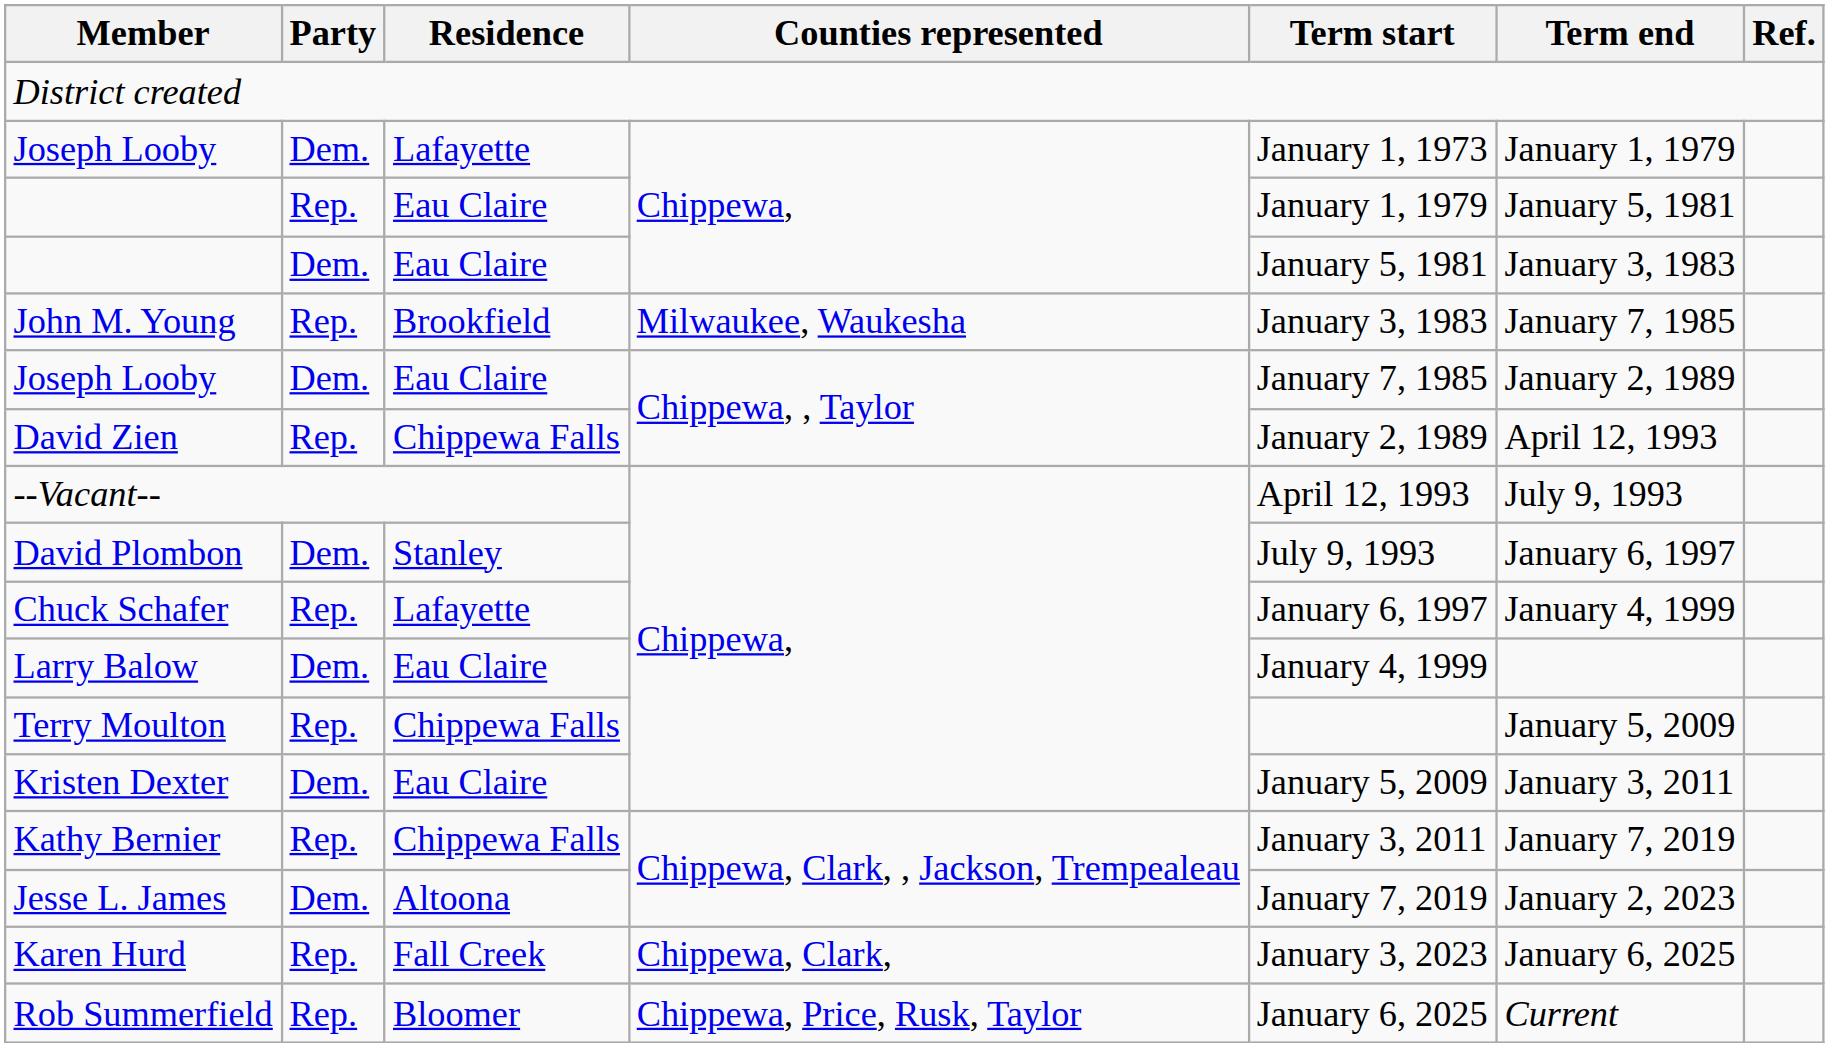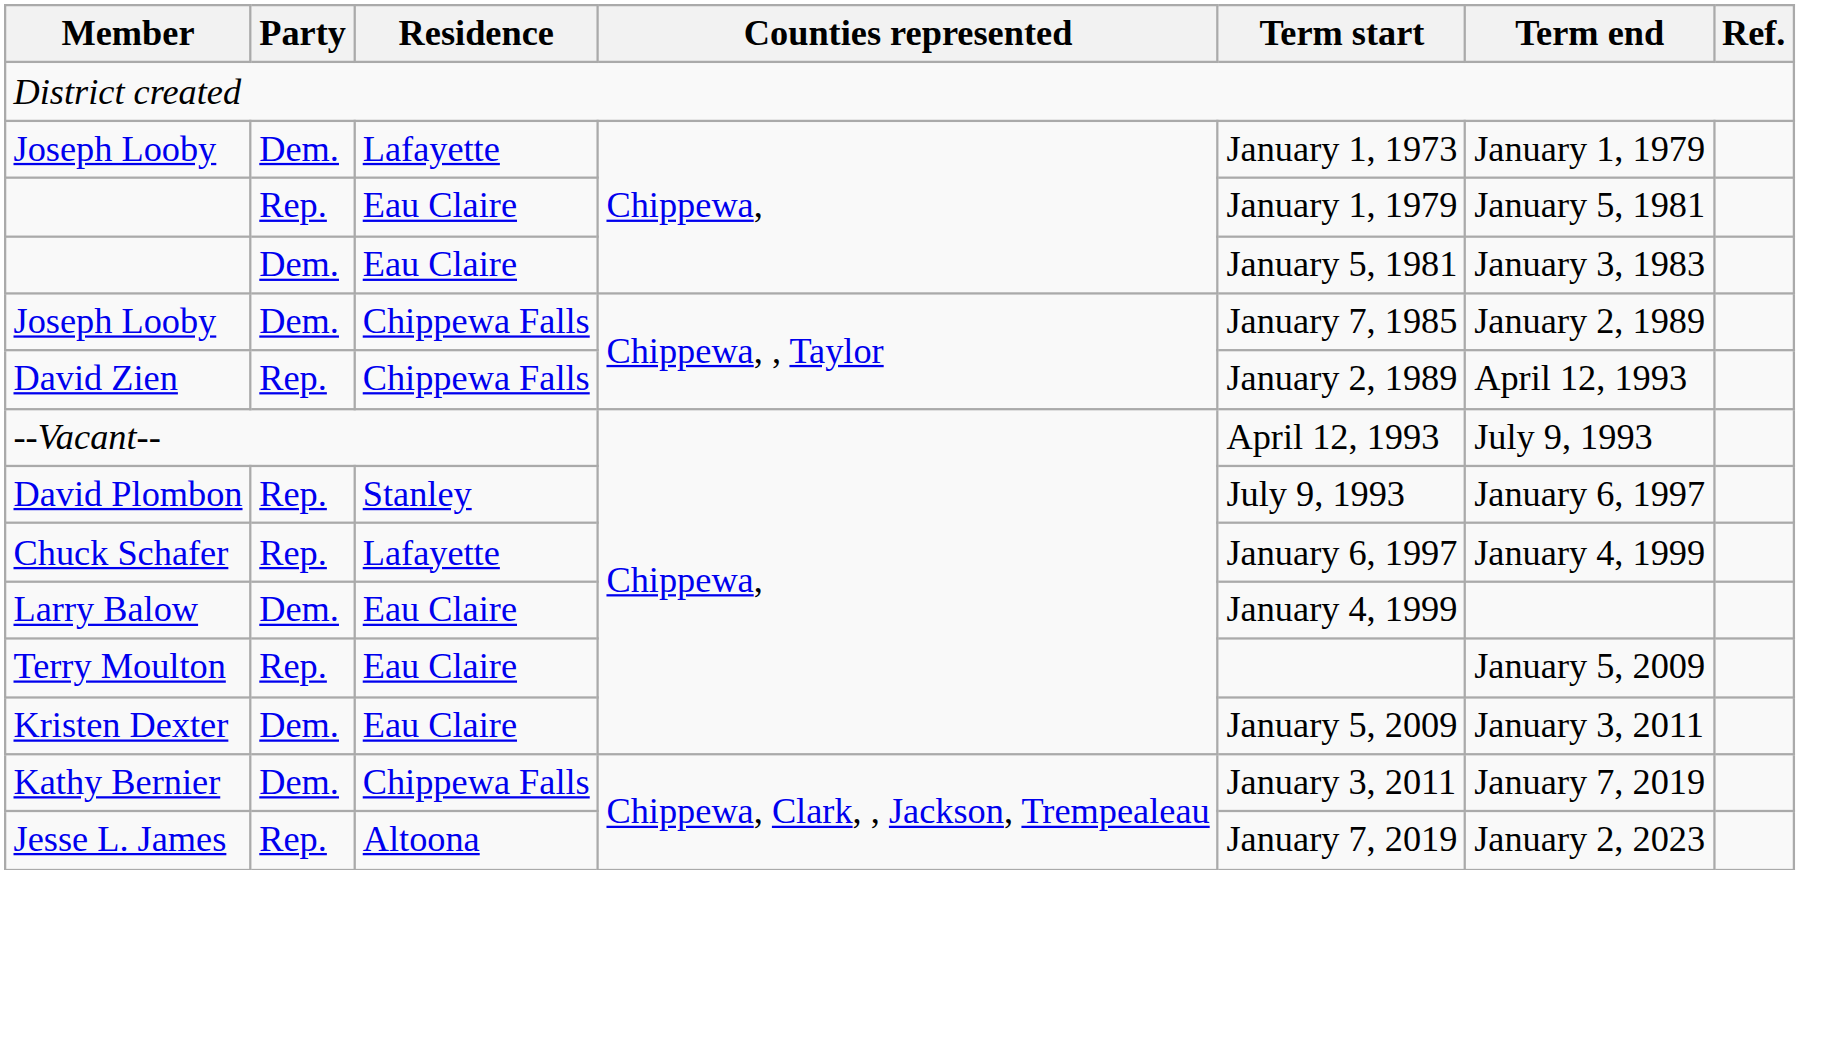- row: John M. Young | Rep. | Brookfield | Milwaukee, Waukesha | January 3, 1983 | January 7, 1985
Joseph Looby / Chippewa, , Taylor | Residence: Eau Claire -> Chippewa Falls
David Plombon | Party: Dem. -> Rep.
Terry Moulton | Residence: Chippewa Falls -> Eau Claire
Kathy Bernier | Party: Rep. -> Dem.
Jesse L. James | Party: Dem. -> Rep.
- row: Karen Hurd | Rep. | Fall Creek | Chippewa, Clark, | January 3, 2023 | January 6, 2025
- row: Rob Summerfield | Rep. | Bloomer | Chippewa, Price, Rusk, Taylor | January 6, 2025 | Current
